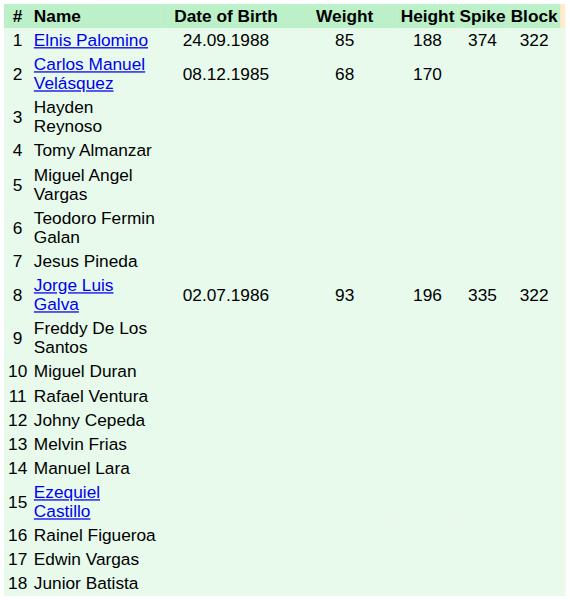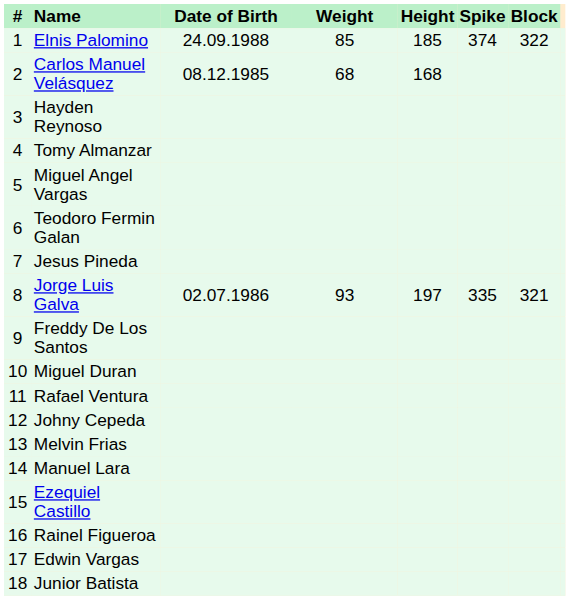Elnis Palomino | Height: 188 -> 185
Carlos Manuel Velásquez | Height: 170 -> 168
Jorge Luis Galva | Height: 196 -> 197
Jorge Luis Galva | Block: 322 -> 321
